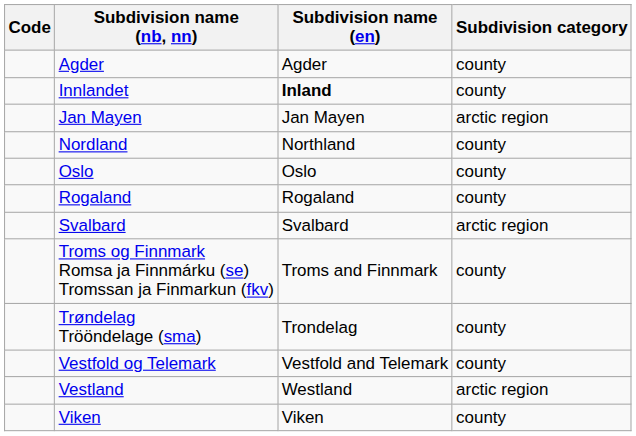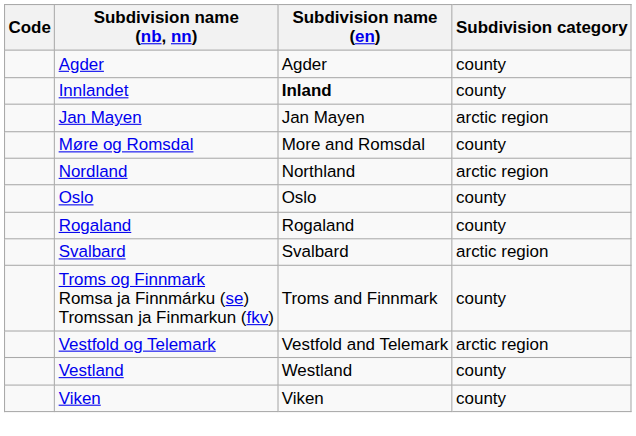+ row: Møre og Romsdal | More and Romsdal | county
Nordland | Subdivision category: county -> arctic region
- row: Trøndelag Trööndelage (sma) | Trondelag | county
Vestfold og Telemark | Subdivision category: county -> arctic region
Vestland | Subdivision category: arctic region -> county
